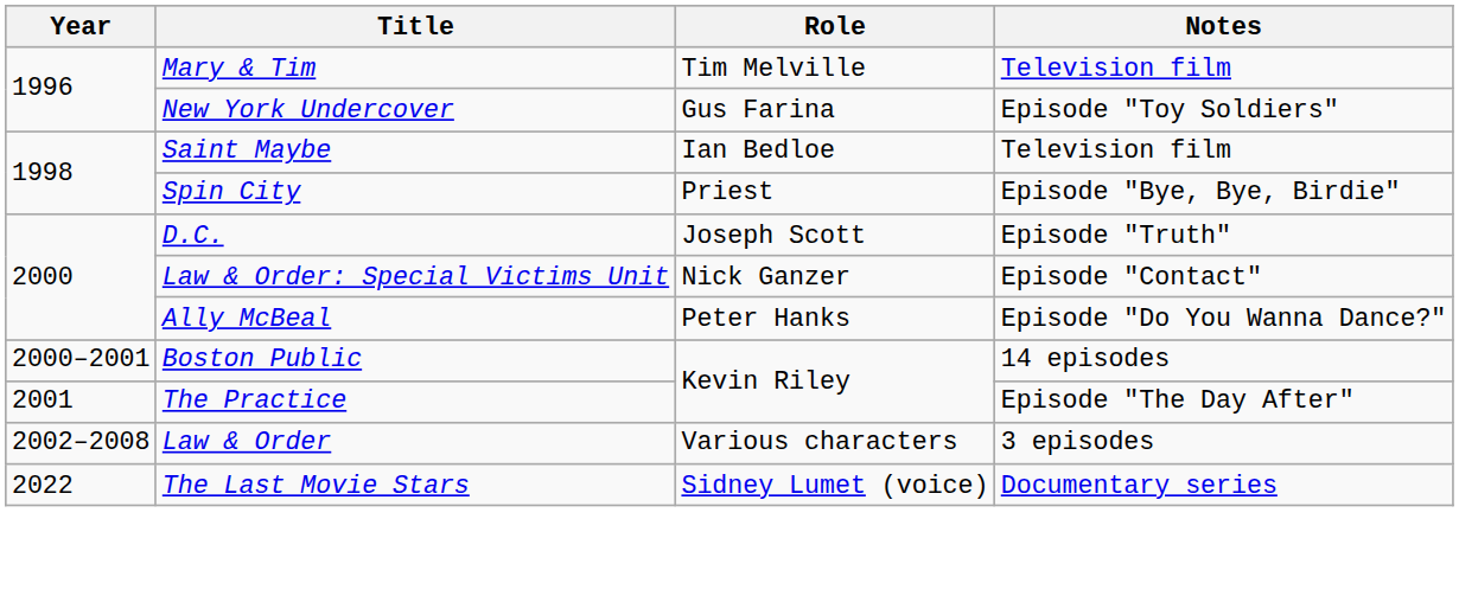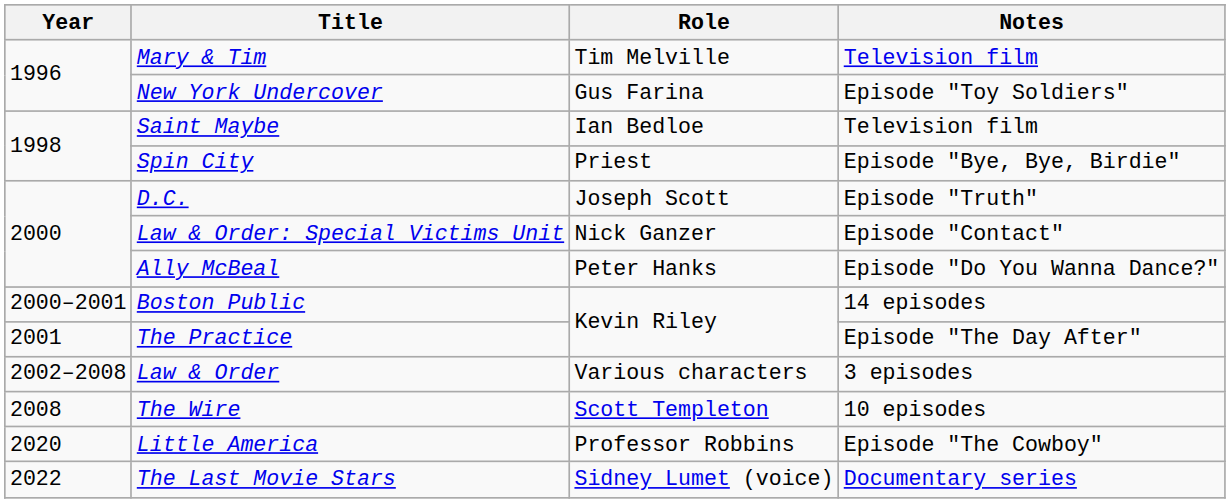+ row: 2008 | The Wire | Scott Templeton | 10 episodes
+ row: 2020 | Little America | Professor Robbins | Episode "The Cowboy"
